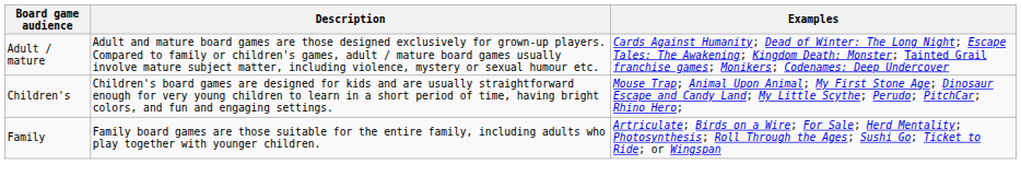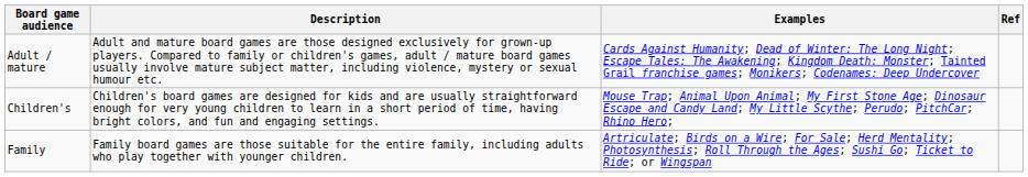+ column: Ref
